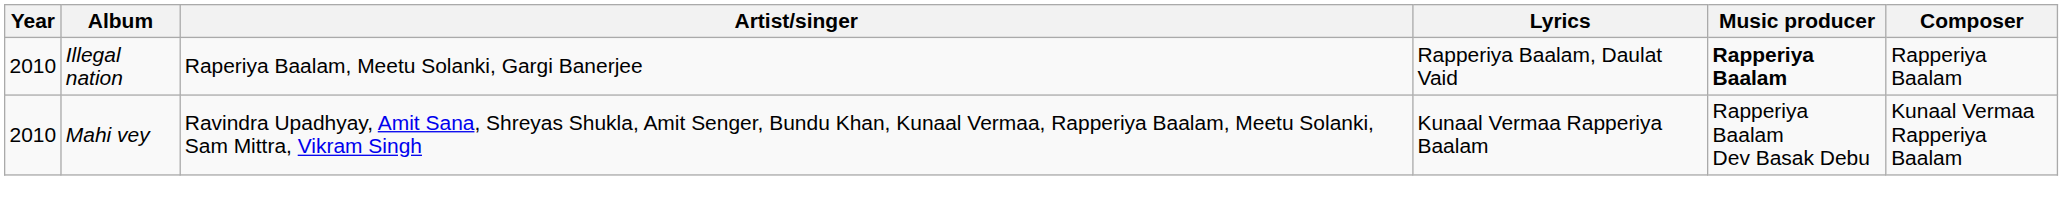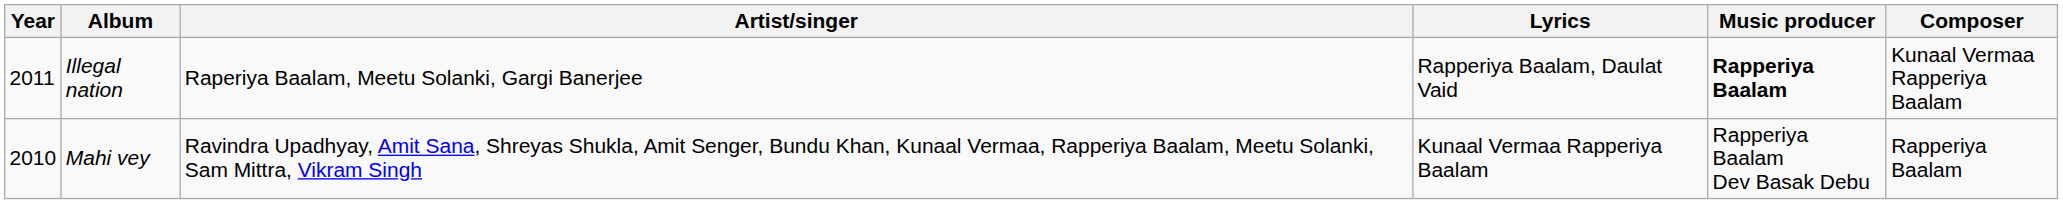Illegal nation | Year: 2010 -> 2011
Illegal nation | Composer: Rapperiya Baalam -> Kunaal Vermaa Rapperiya Baalam
Mahi vey | Composer: Kunaal Vermaa Rapperiya Baalam -> Rapperiya Baalam
